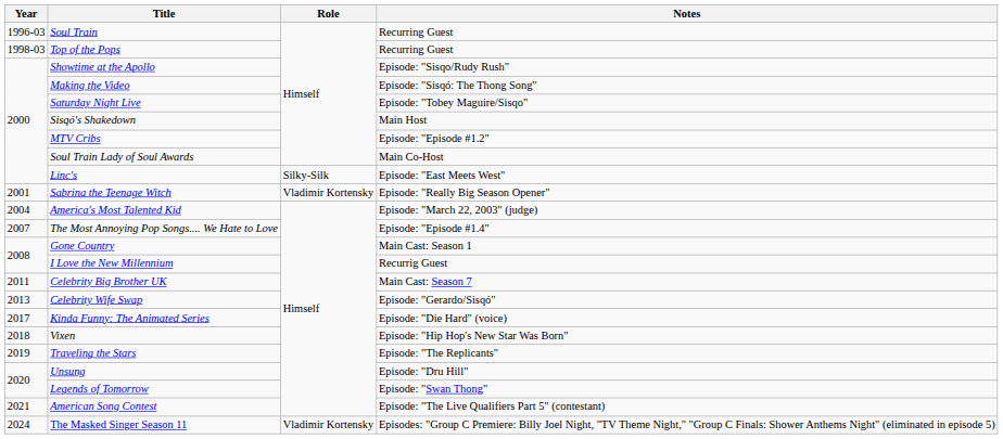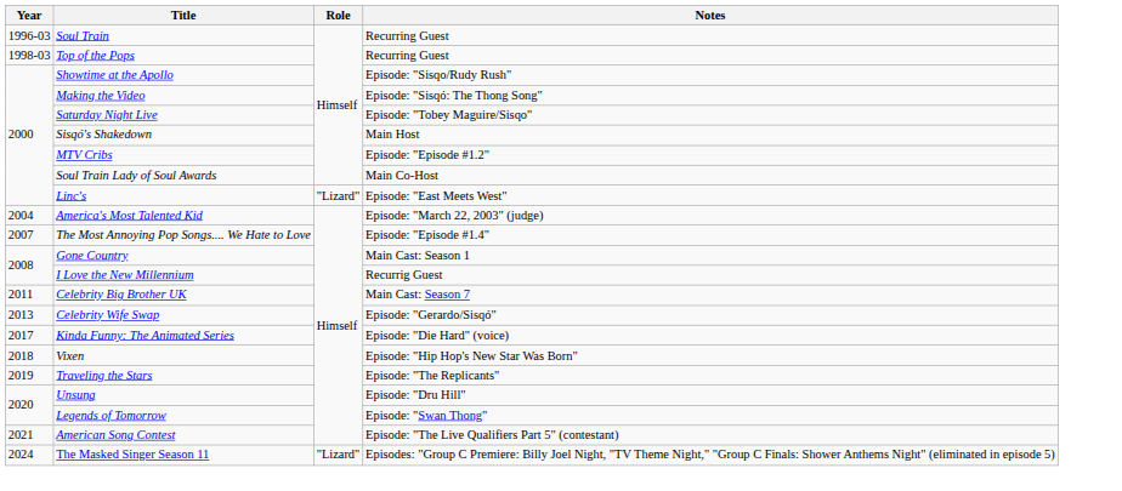Linc's | Role: Silky-Silk -> "Lizard"
- row: 2001 | Sabrina the Teenage Witch | Vladimir Kortensky | Episode: "Really Big Season Opener"
The Masked Singer Season 11 | Role: Vladimir Kortensky -> "Lizard"
